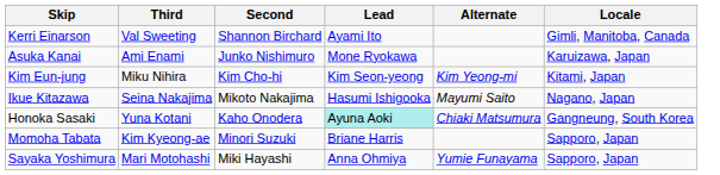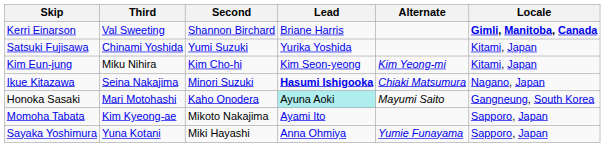Kerri Einarson | Lead: Ayami Ito -> Briane Harris
Kerri Einarson | Locale: normal -> bold
+ row: Satsuki Fujisawa | Chinami Yoshida | Yumi Suzuki | Yurika Yoshida | Kitami, Japan
- row: Asuka Kanai | Ami Enami | Junko Nishimuro | Mone Ryokawa | Karuizawa, Japan
Ikue Kitazawa | Second: Mikoto Nakajima -> Minori Suzuki
Ikue Kitazawa | Lead: normal -> bold
Ikue Kitazawa | Alternate: Mayumi Saito -> Chiaki Matsumura
Honoka Sasaki | Third: Yuna Kotani -> Mari Motohashi
Honoka Sasaki | Alternate: Chiaki Matsumura -> Mayumi Saito
Momoha Tabata | Second: Minori Suzuki -> Mikoto Nakajima
Momoha Tabata | Lead: Briane Harris -> Ayami Ito
Sayaka Yoshimura | Third: Mari Motohashi -> Yuna Kotani
